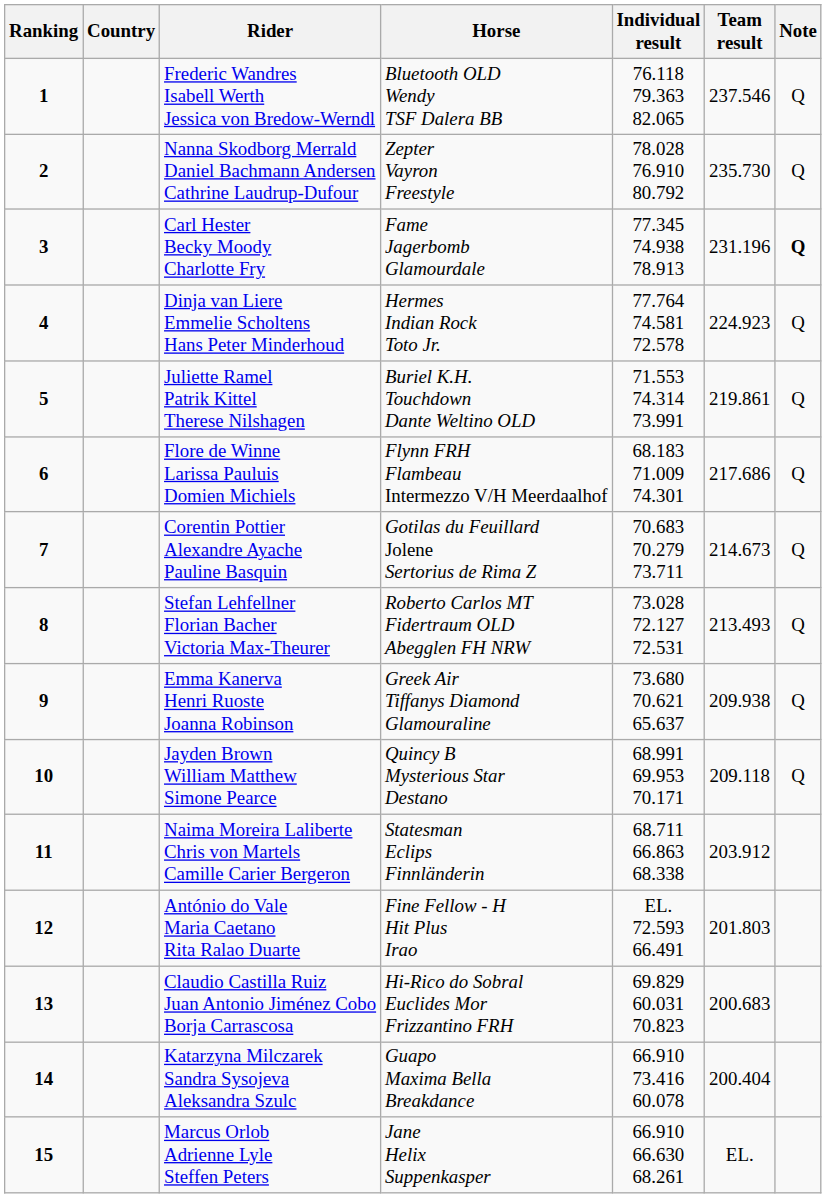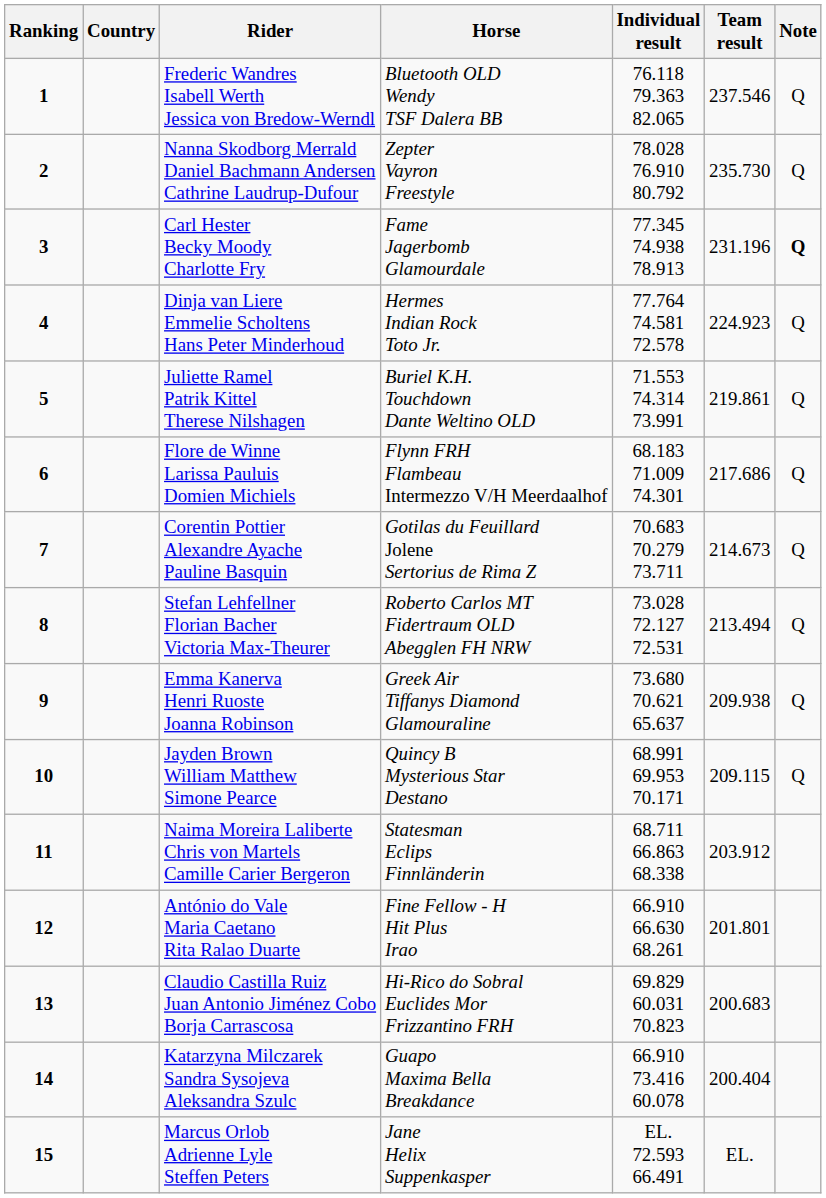Stefan Lehfellner Florian Bacher Victoria Max-Theurer | Team result: 213.493 -> 213.494
Jayden Brown William Matthew Simone Pearce | Team result: 209.118 -> 209.115
António do Vale Maria Caetano Rita Ralao Duarte | Individual result: EL. 72.593 66.491 -> 66.910 66.630 68.261
António do Vale Maria Caetano Rita Ralao Duarte | Team result: 201.803 -> 201.801
Marcus Orlob Adrienne Lyle Steffen Peters | Individual result: 66.910 66.630 68.261 -> EL. 72.593 66.491
